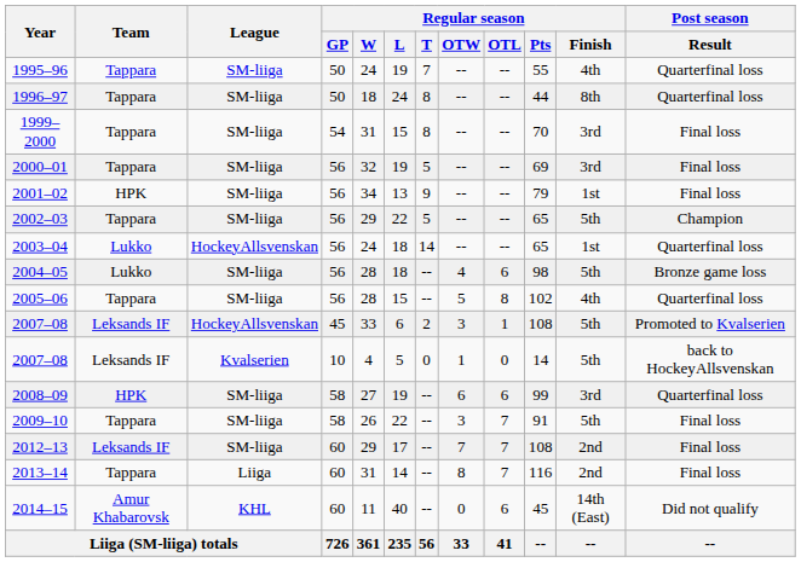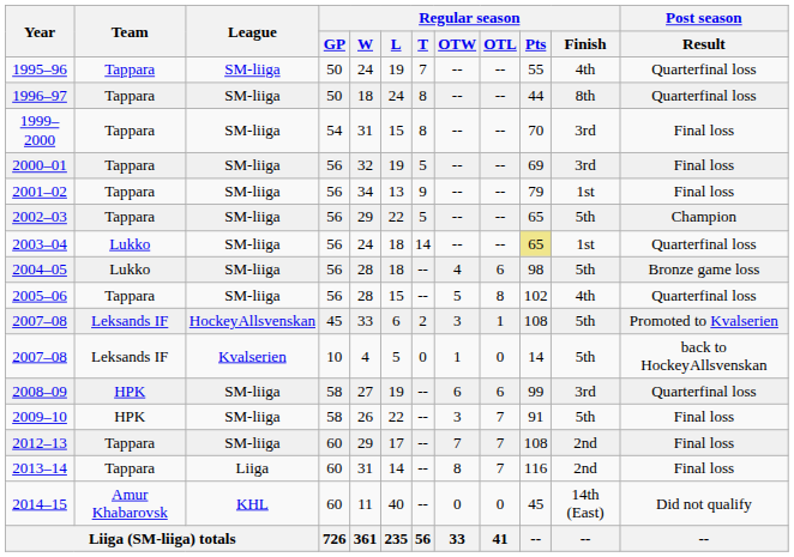2001–02 | Team: HPK -> Tappara
2003–04 | League: HockeyAllsvenskan -> SM-liiga
2003–04 | Regular season / Pts: no background -> khaki background
2009–10 | Team: Tappara -> HPK
2012–13 | Team: Leksands IF -> Tappara
2014–15 | Regular season / OTL: 6 -> 0
